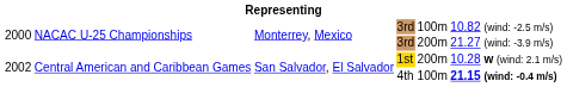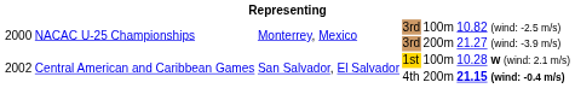1st | column 5: 200m -> 100m
4th | column 5: 100m -> 200m
